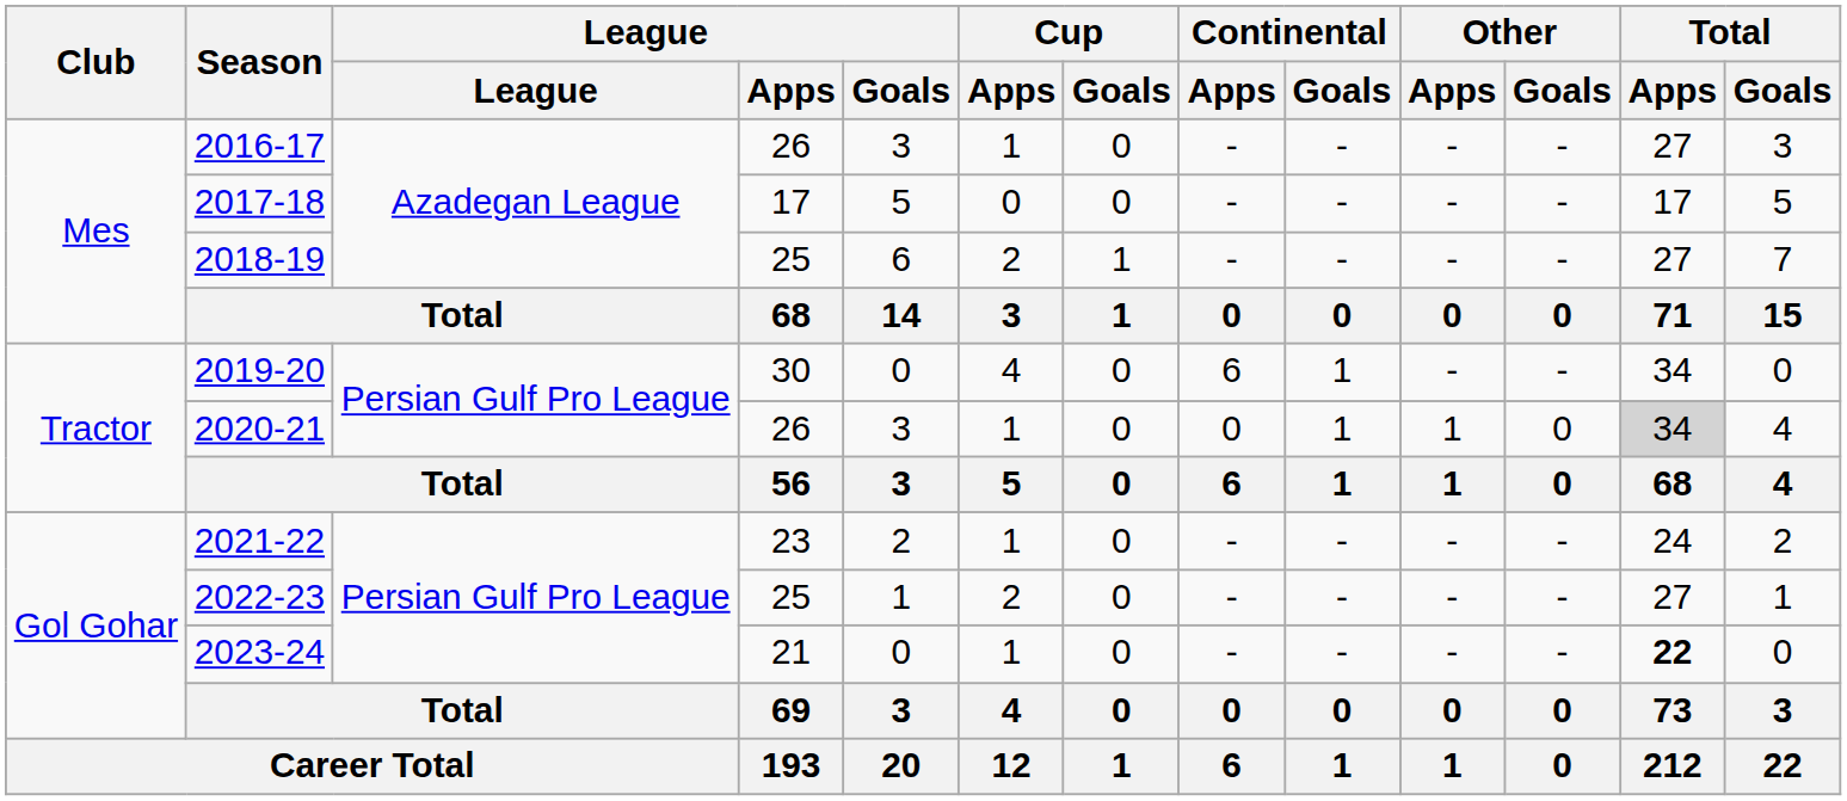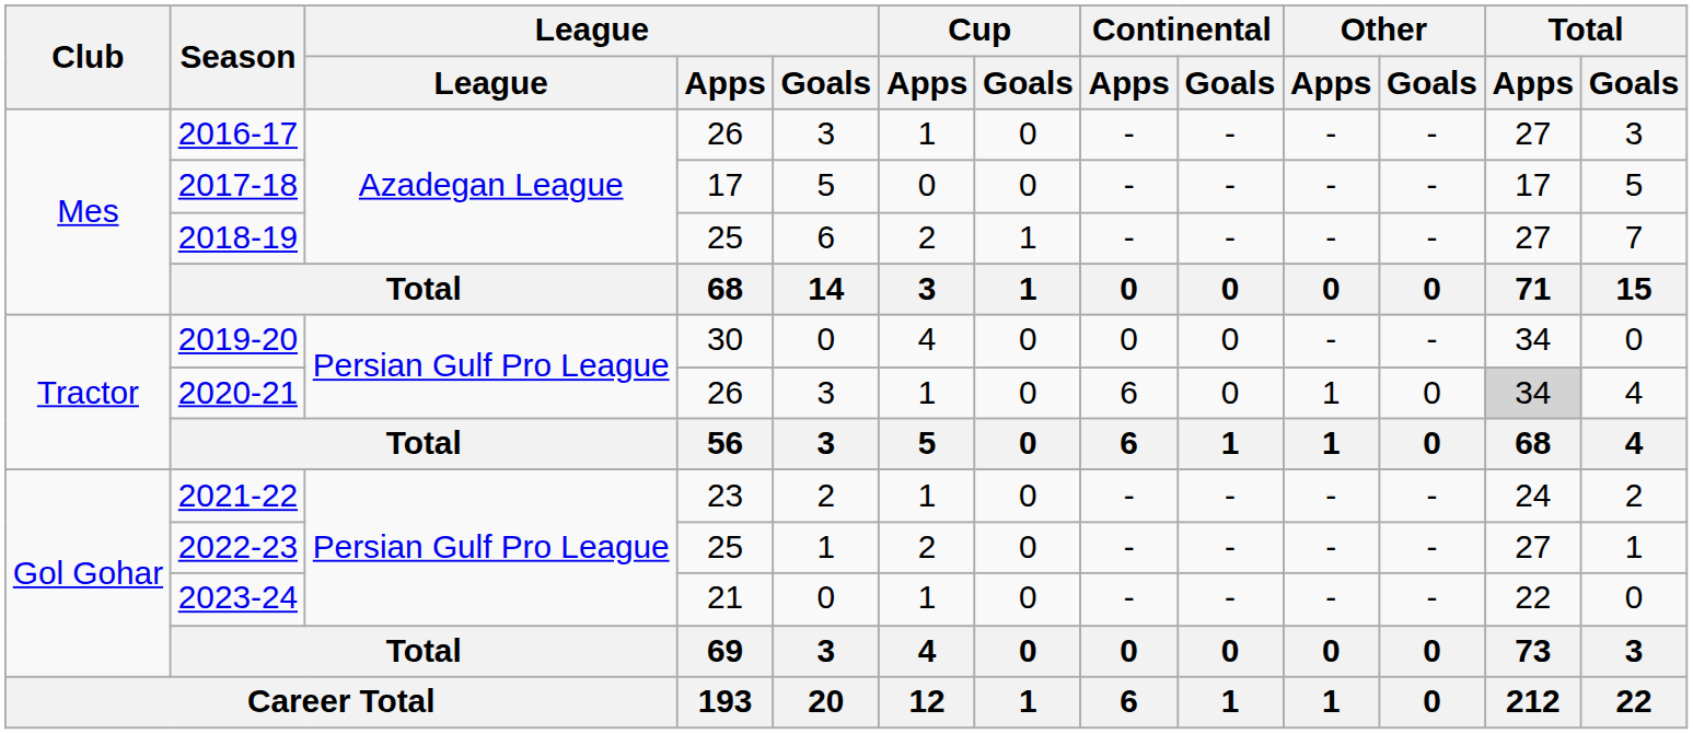2019-20 | Continental / Apps: 6 -> 0
2019-20 | Continental / Goals: 1 -> 0
2020-21 | Continental / Apps: 0 -> 6
2020-21 | Continental / Goals: 1 -> 0
2023-24 | Total / Apps: bold -> normal
